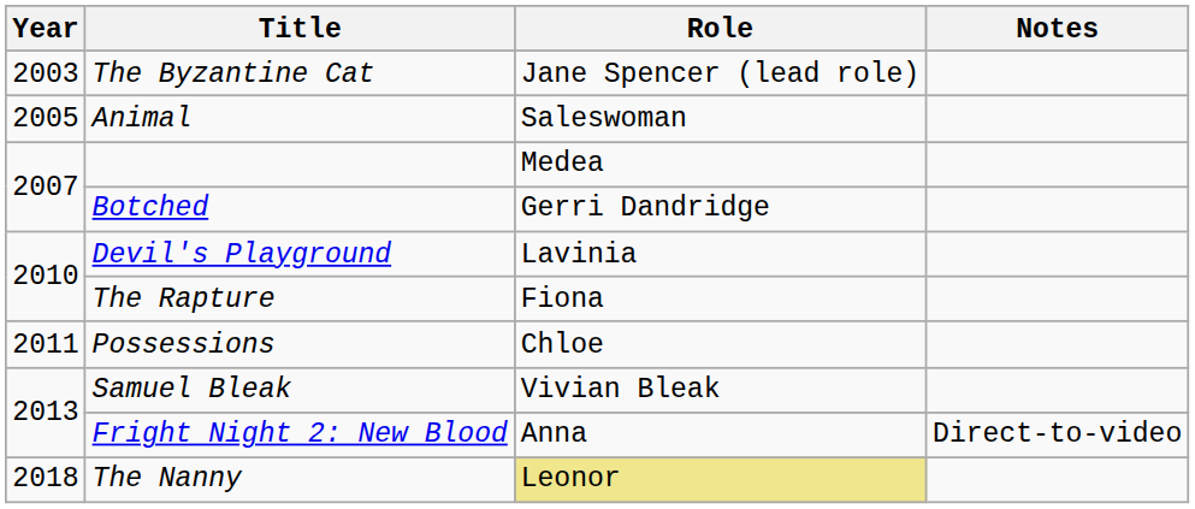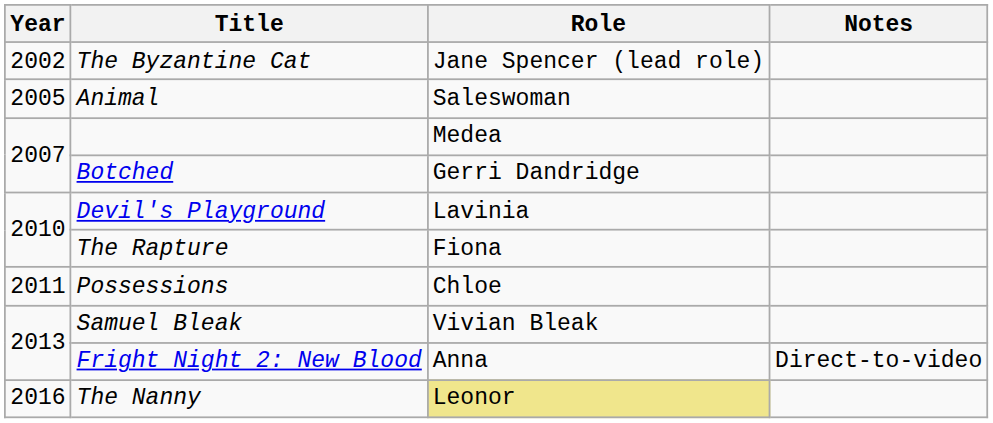The Byzantine Cat | Year: 2003 -> 2002
The Nanny | Year: 2018 -> 2016
